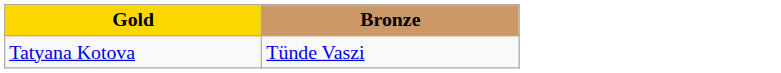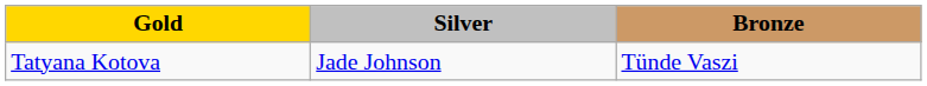+ column: Silver | Jade Johnson
